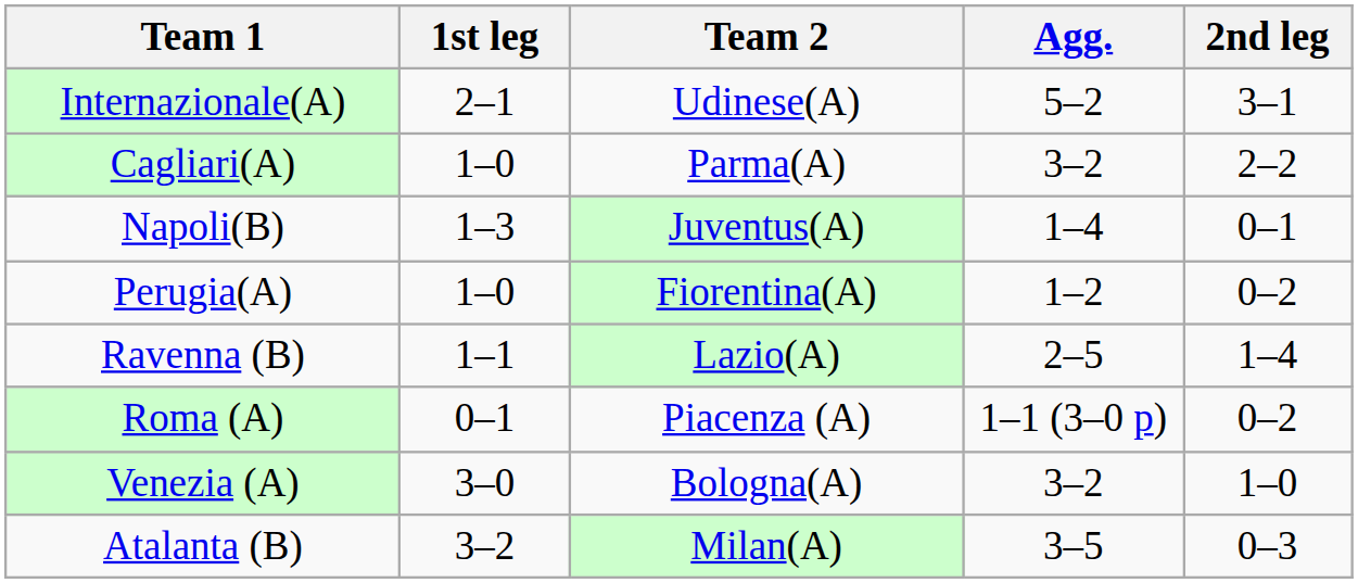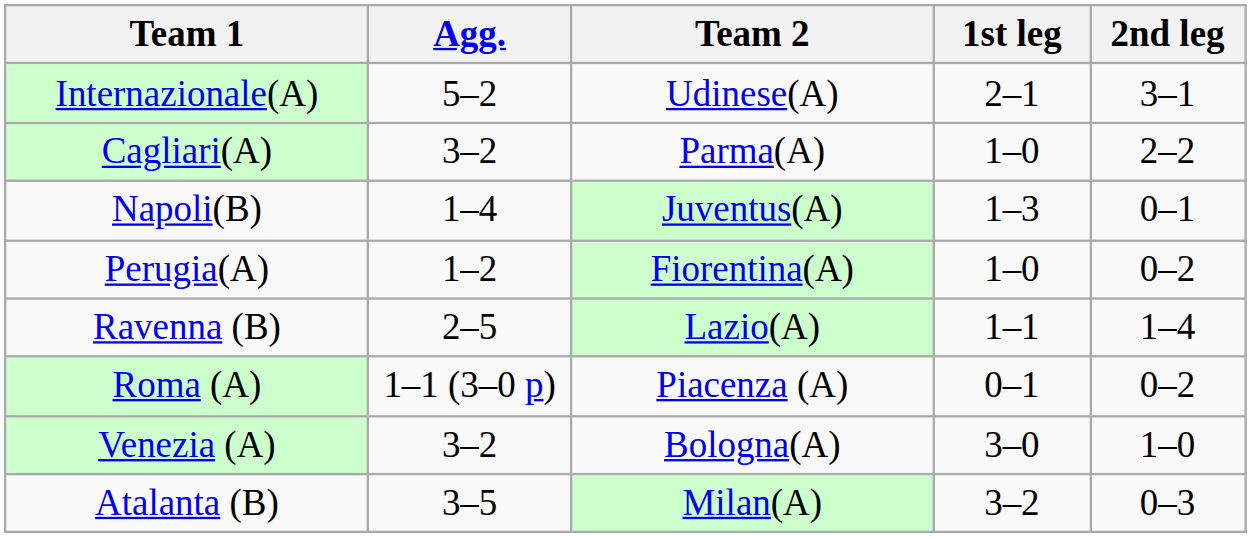columns swapped: Agg. <-> 1st leg
